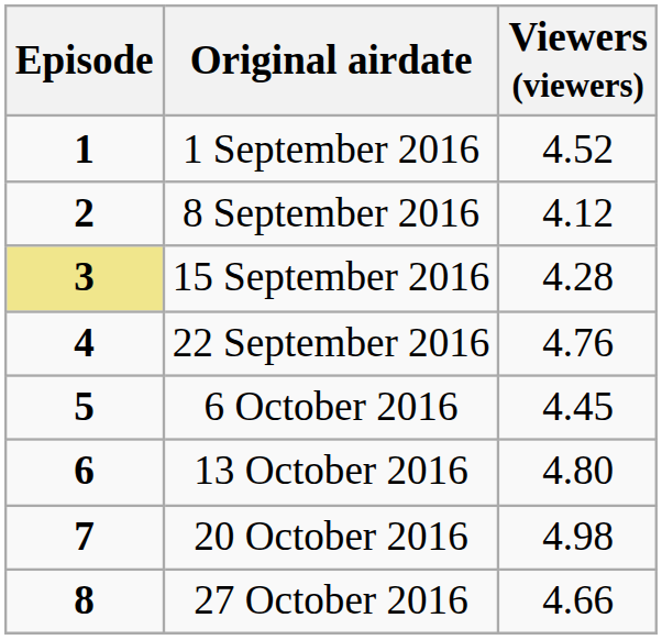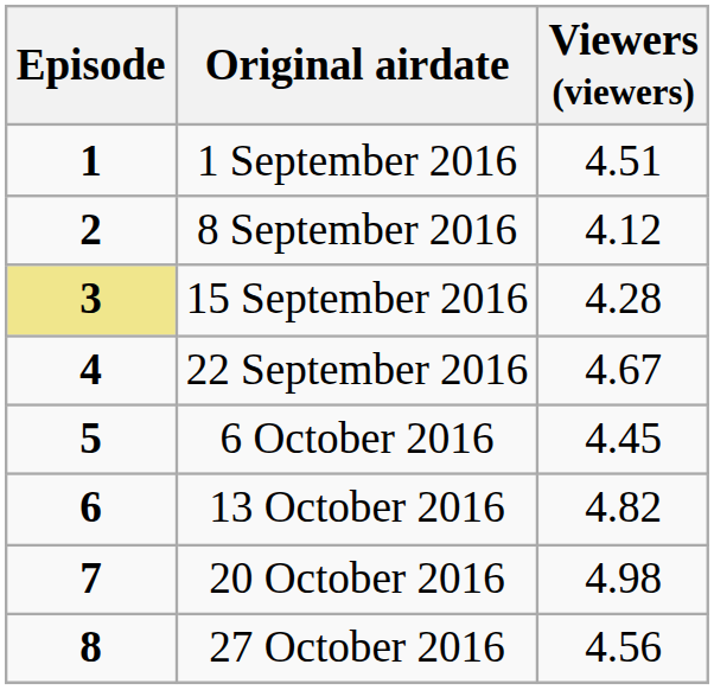1 September 2016 | Viewers (viewers): 4.52 -> 4.51
22 September 2016 | Viewers (viewers): 4.76 -> 4.67
13 October 2016 | Viewers (viewers): 4.80 -> 4.82
27 October 2016 | Viewers (viewers): 4.66 -> 4.56
